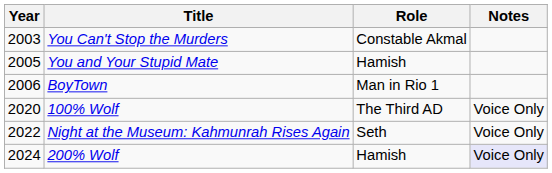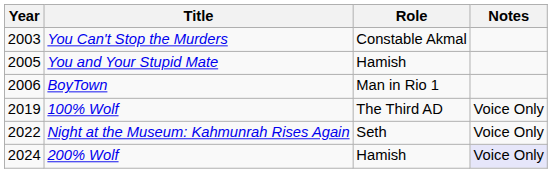100% Wolf | Year: 2020 -> 2019
